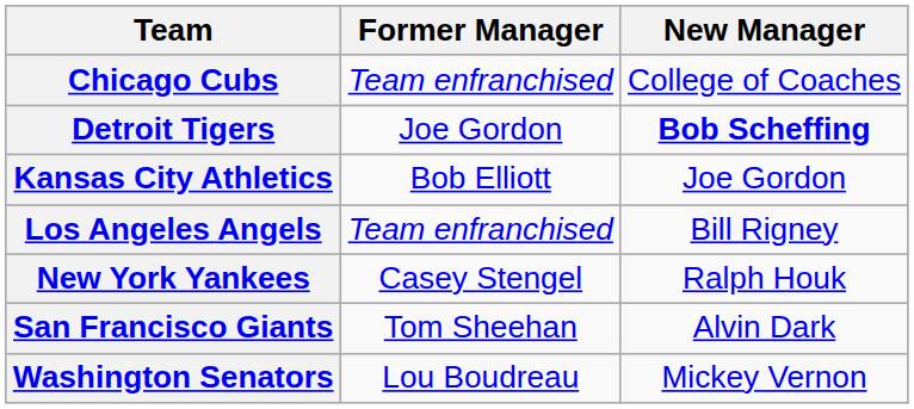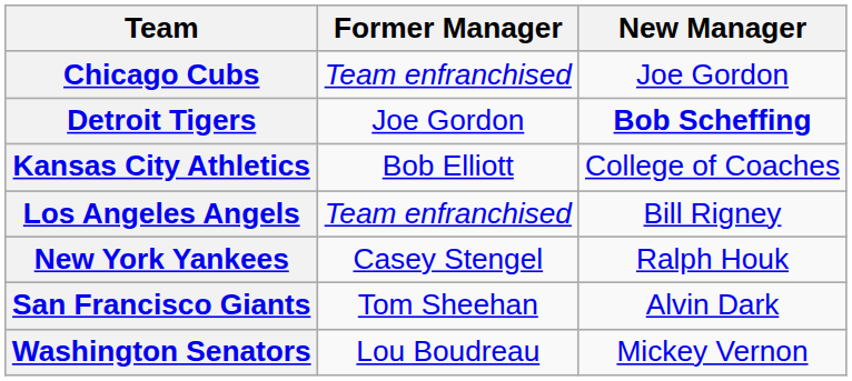Chicago Cubs | New Manager: College of Coaches -> Joe Gordon
Kansas City Athletics | New Manager: Joe Gordon -> College of Coaches
